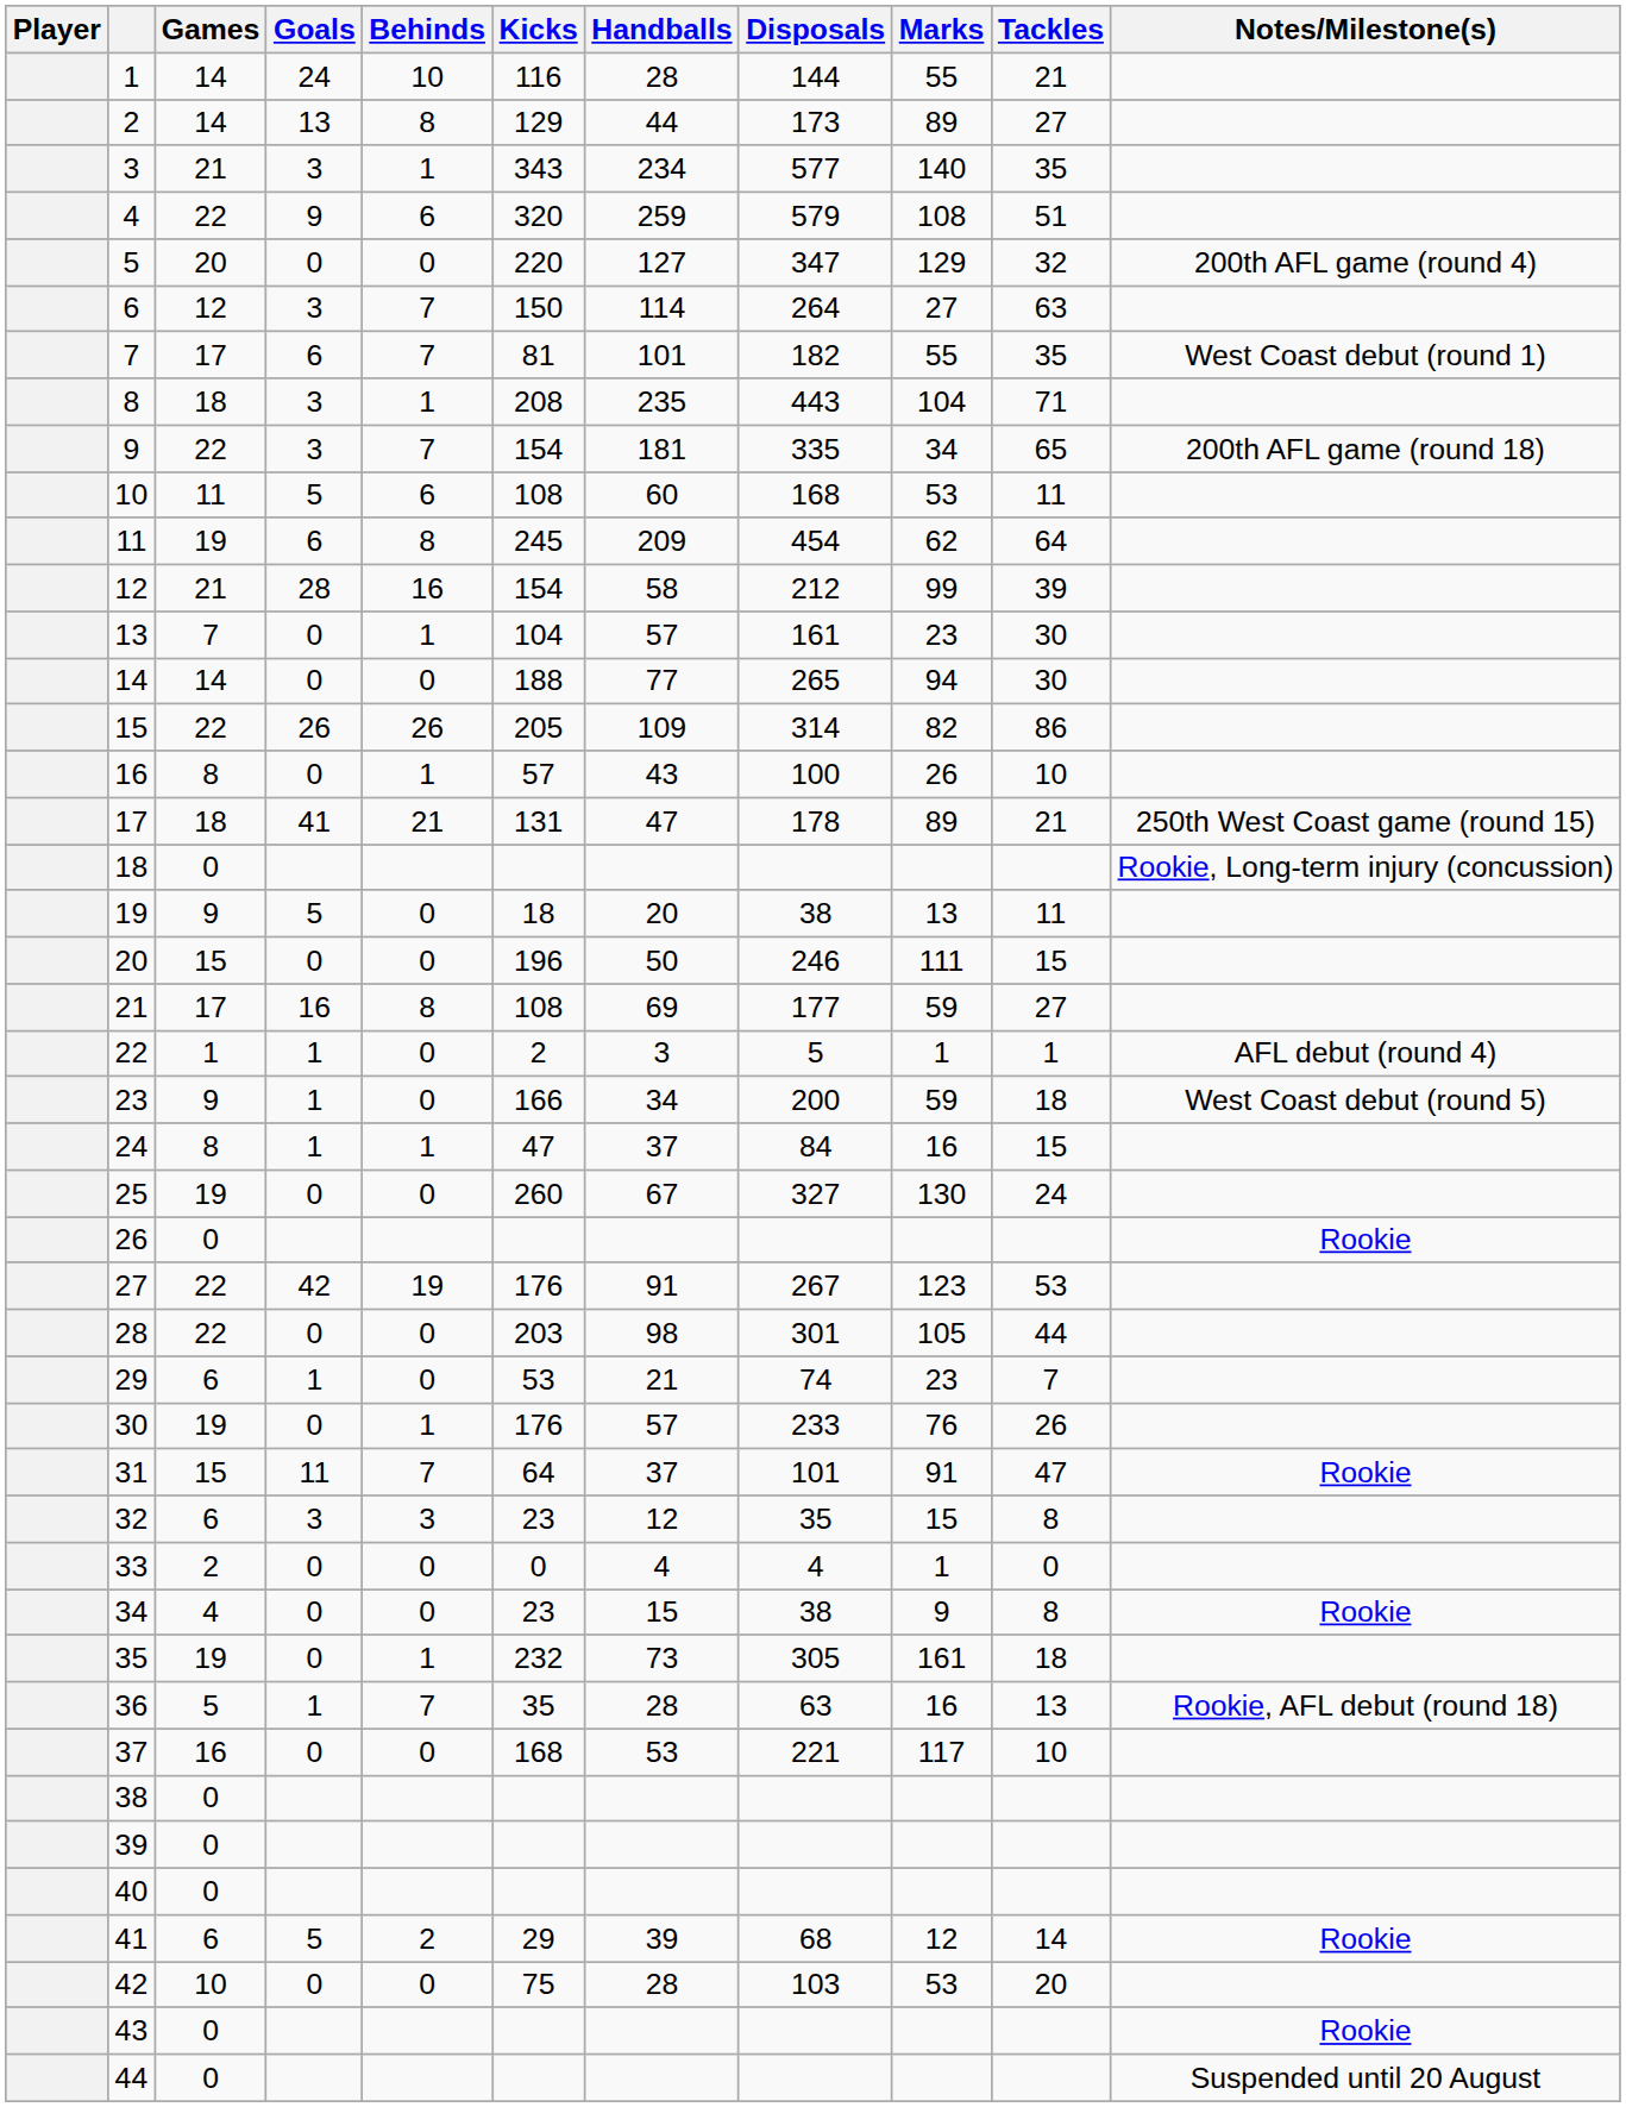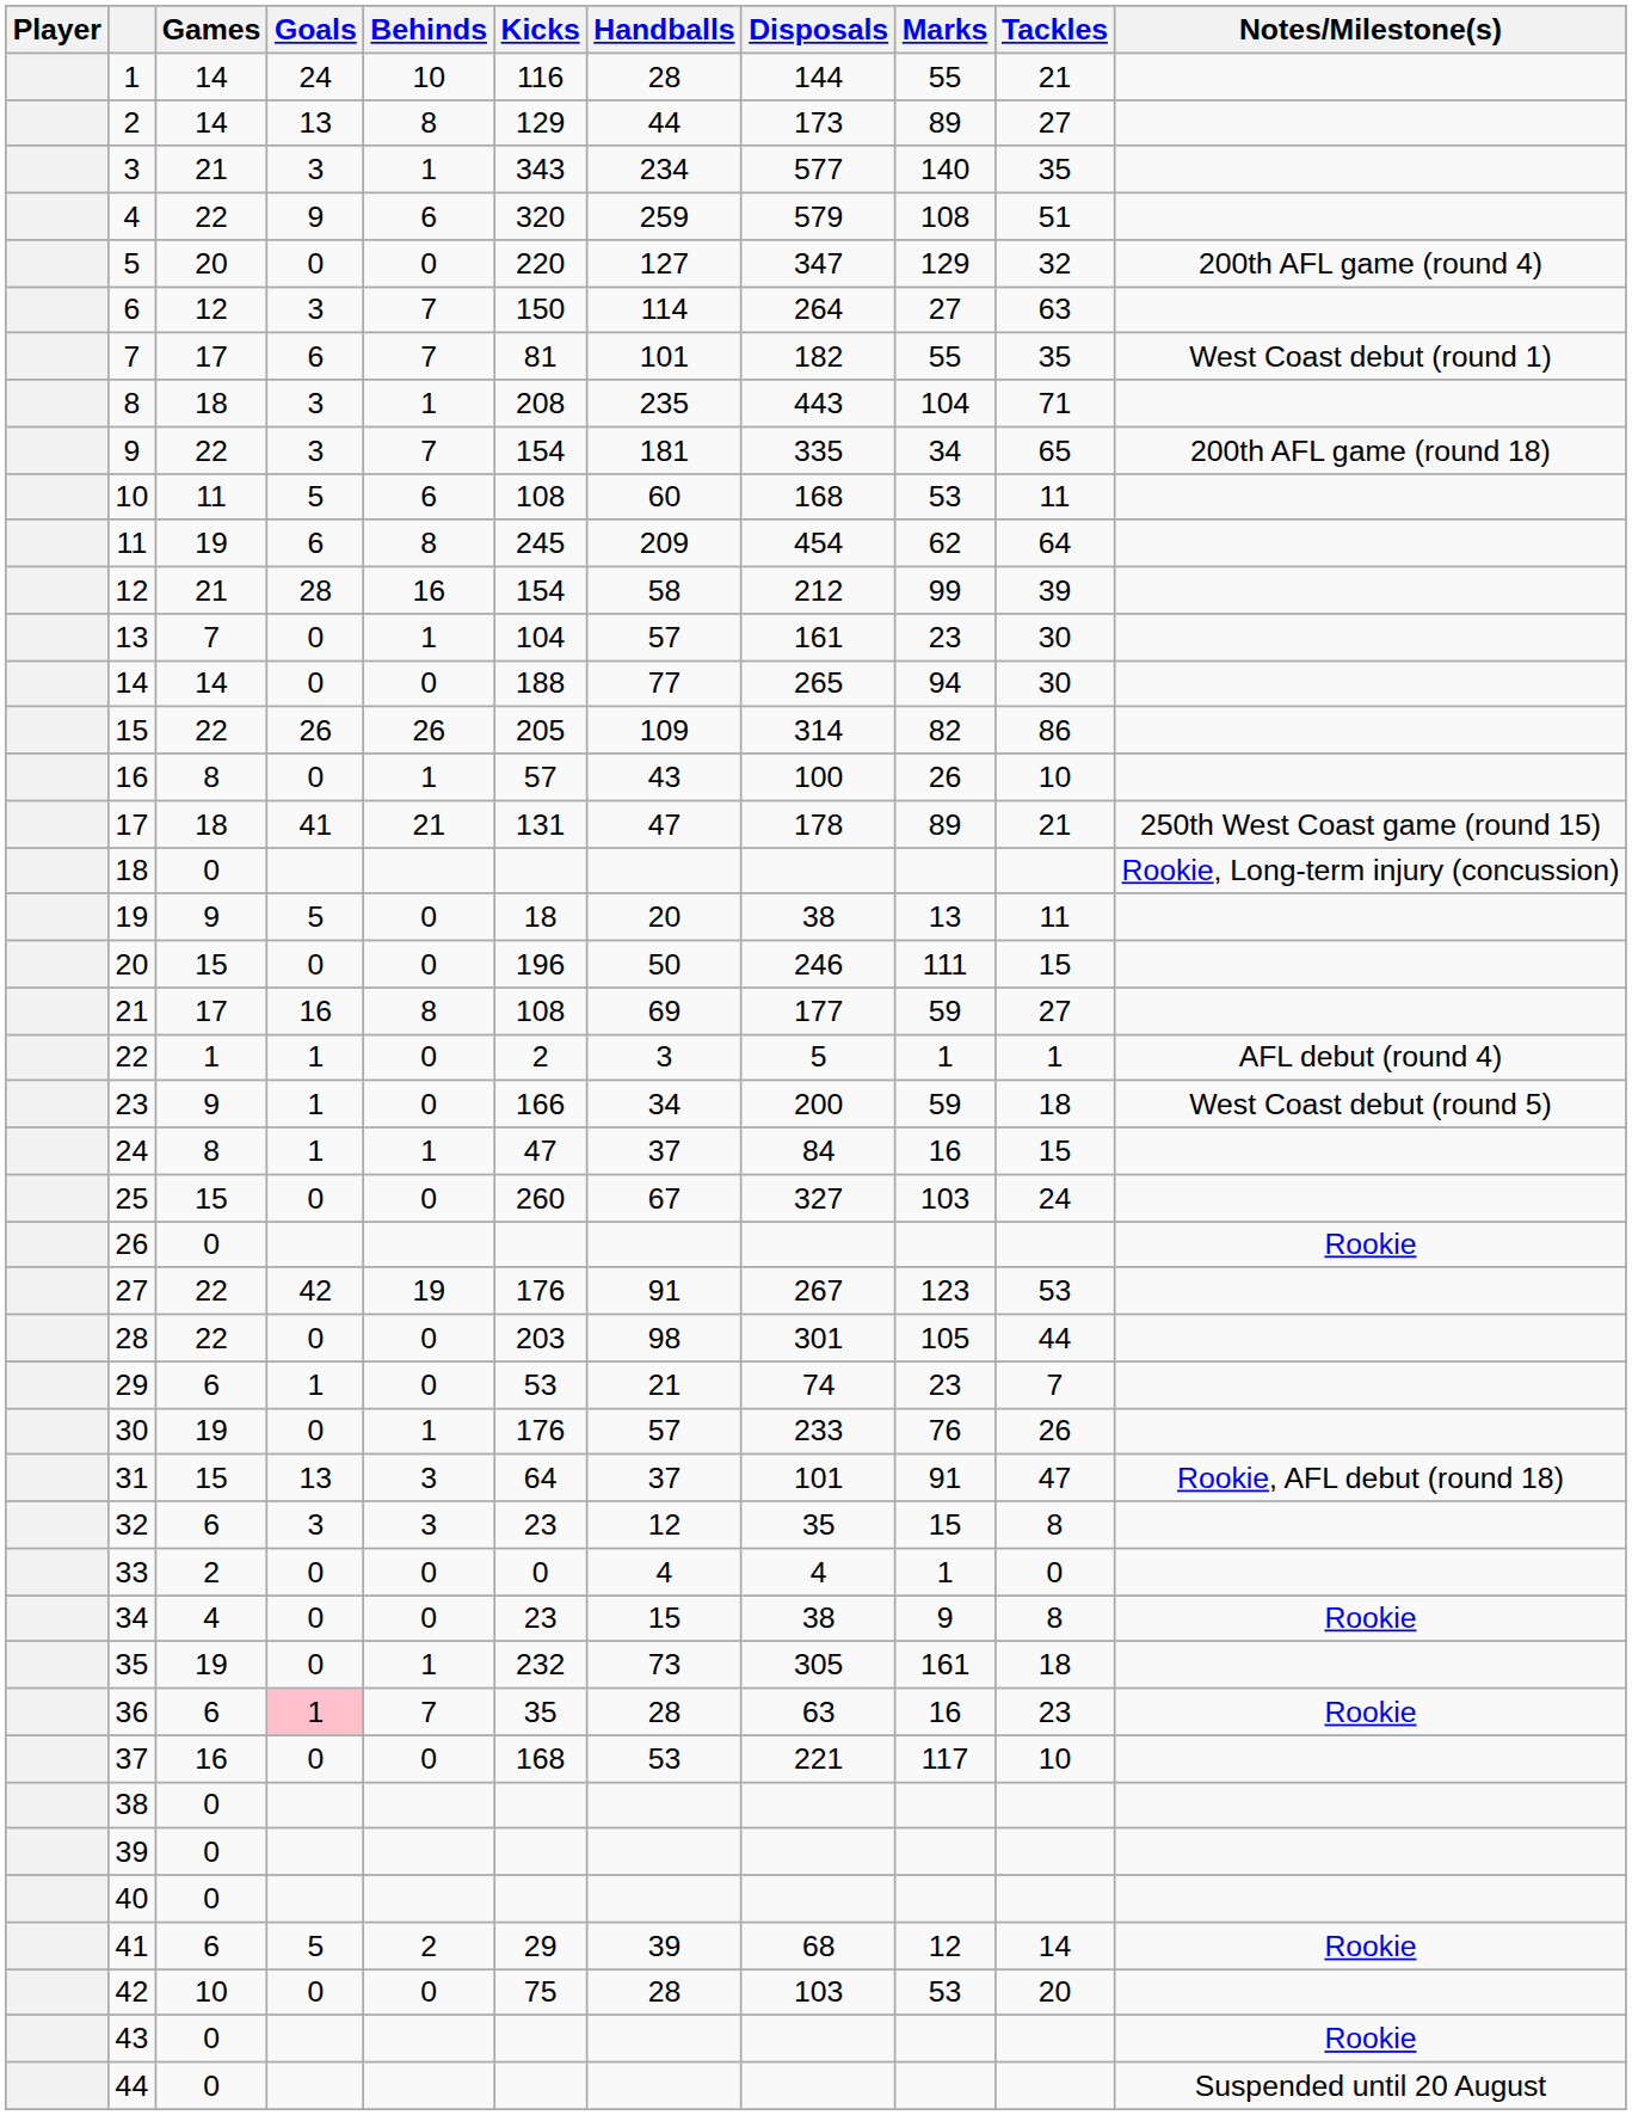25 | Games: 19 -> 15
25 | Marks: 130 -> 103
31 | Goals: 11 -> 13
31 | Behinds: 7 -> 3
31 | Notes/Milestone(s): Rookie -> Rookie, AFL debut (round 18)
36 | Games: 5 -> 6
36 | Goals: no background -> pink background
36 | Tackles: 13 -> 23
36 | Notes/Milestone(s): Rookie, AFL debut (round 18) -> Rookie
